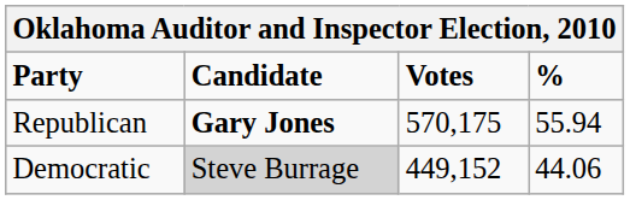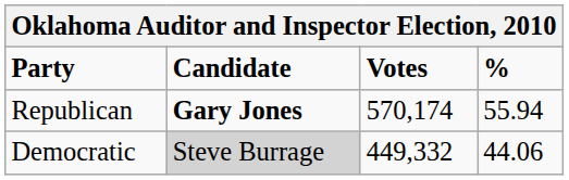Republican | Votes: 570,175 -> 570,174
Democratic | Votes: 449,152 -> 449,332
